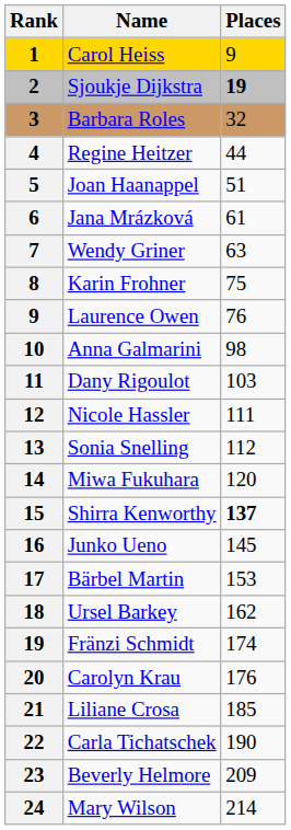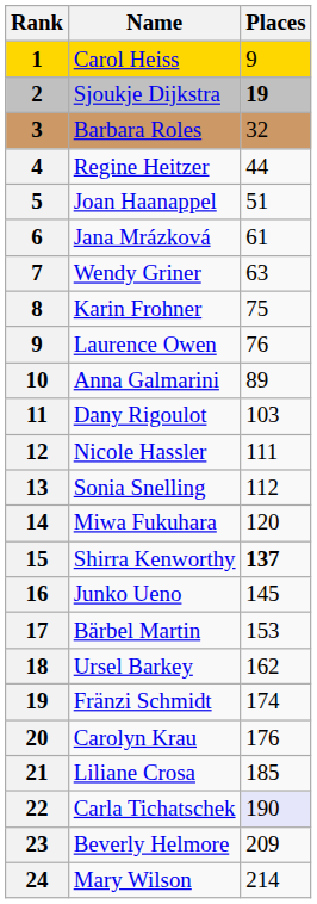Anna Galmarini | Places: 98 -> 89
Carla Tichatschek | Places: no background -> lavender background
